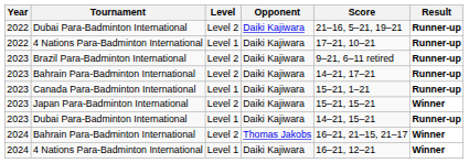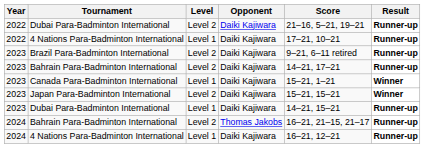Canada Para-Badminton International | Result: Runner-up -> Winner
2024 / Bahrain Para-Badminton International | Result: Winner -> Runner-up
2024 / 4 Nations Para-Badminton International | Result: Winner -> Runner-up
